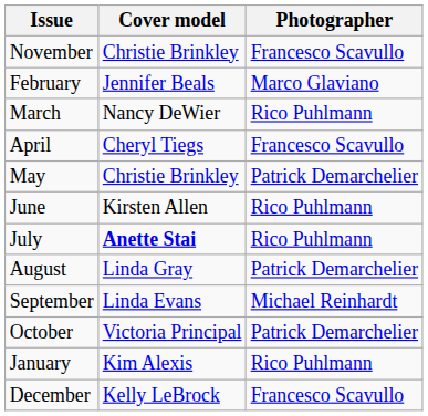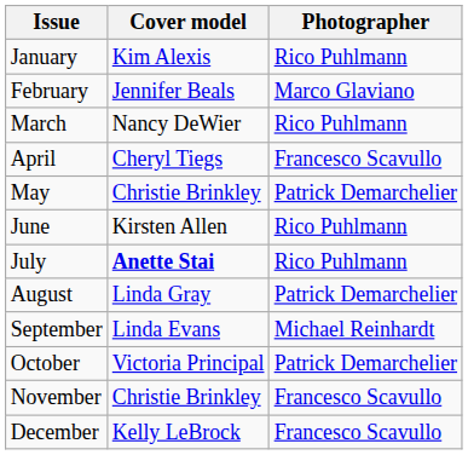rows swapped: January <-> November
